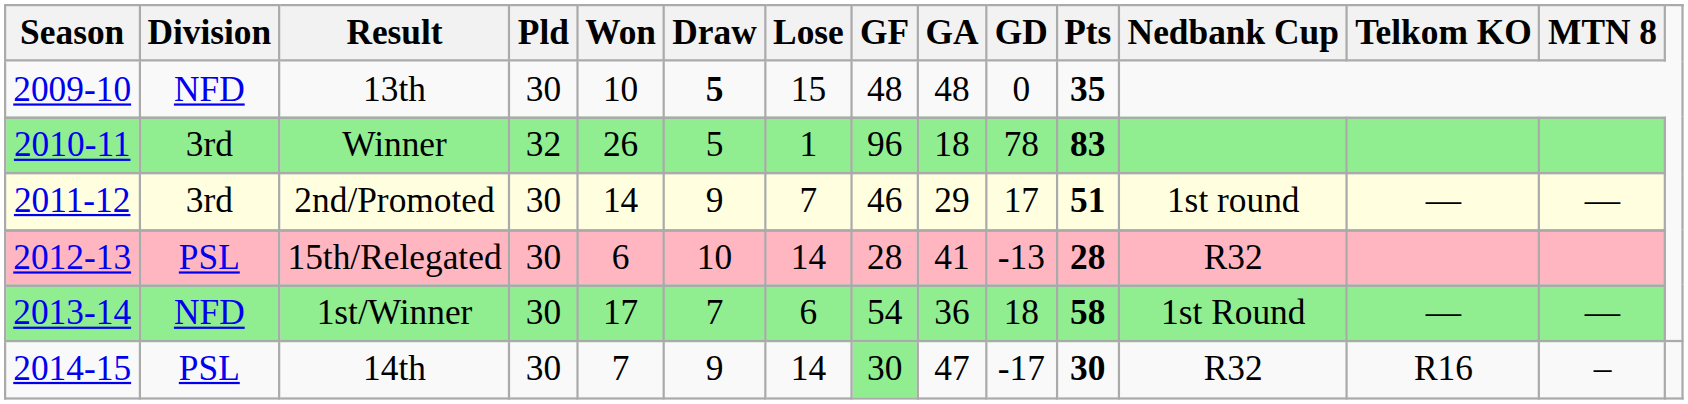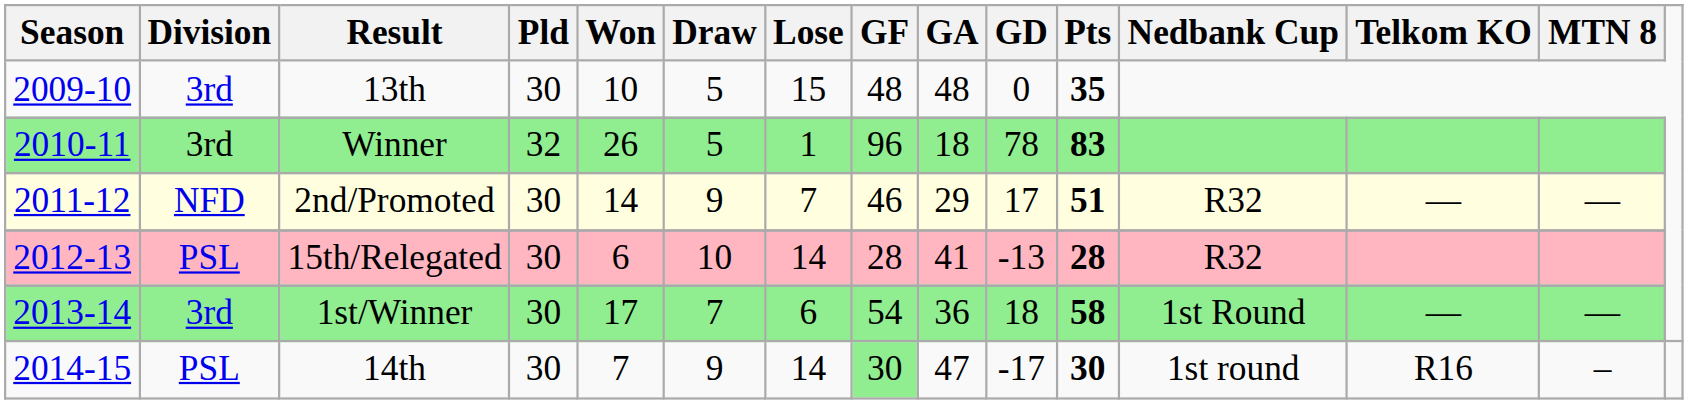13th | Division: NFD -> 3rd
13th | Draw: bold -> normal
2nd/Promoted | Division: 3rd -> NFD
2nd/Promoted | Nedbank Cup: 1st round -> R32
1st/Winner | Division: NFD -> 3rd
14th | Nedbank Cup: R32 -> 1st round
